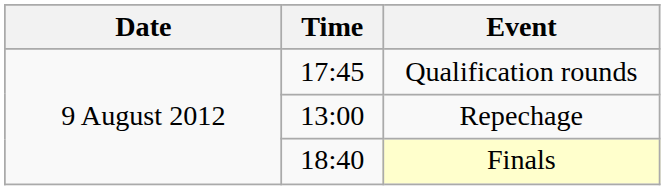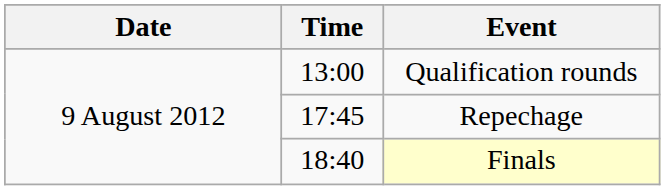Qualification rounds | Time: 17:45 -> 13:00
Repechage | Time: 13:00 -> 17:45
